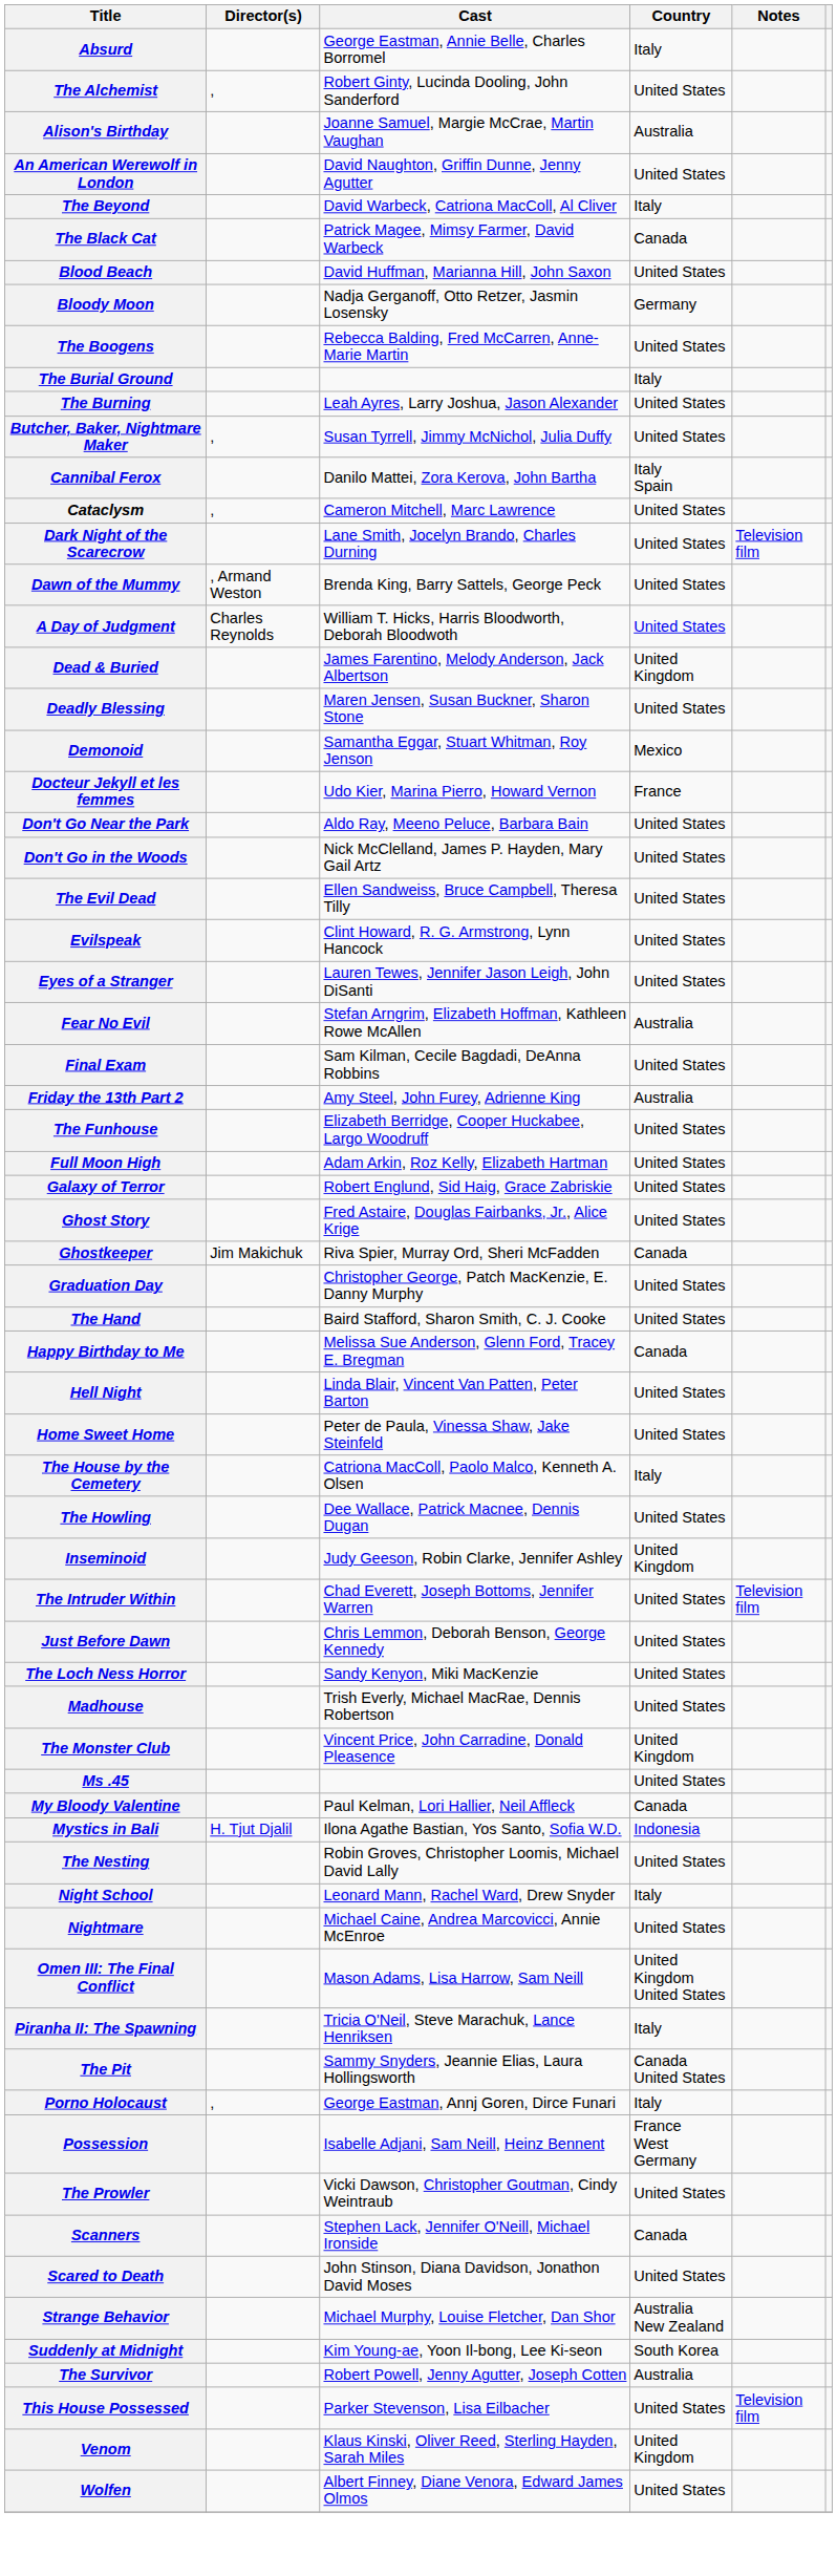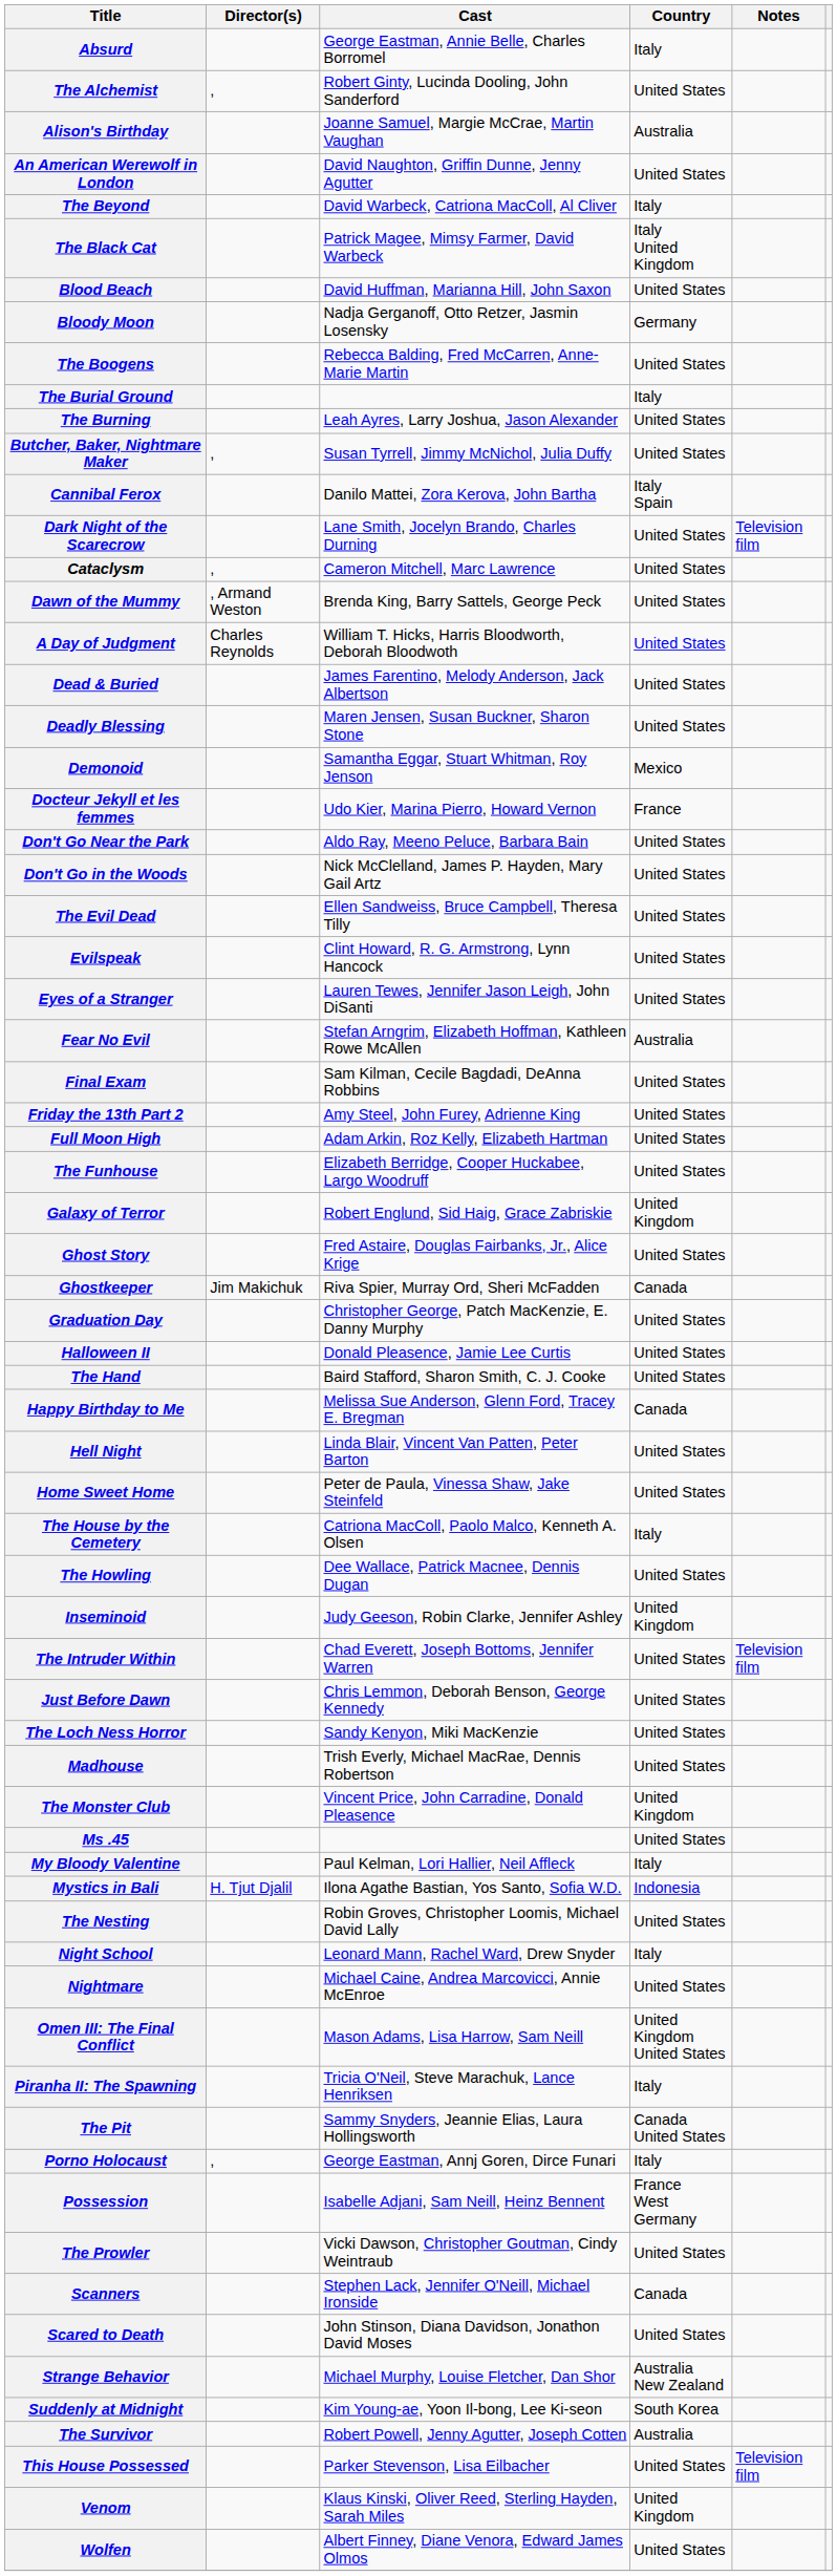The Black Cat | Country: Canada -> Italy United Kingdom
rows swapped: Cataclysm <-> Dark Night of the Scarecrow
Dead & Buried | Country: United Kingdom -> United States
Friday the 13th Part 2 | Country: Australia -> United States
rows swapped: Full Moon High <-> The Funhouse
Galaxy of Terror | Country: United States -> United Kingdom
+ row: Halloween II | Donald Pleasence, Jamie Lee Curtis | United States
My Bloody Valentine | Country: Canada -> Italy
